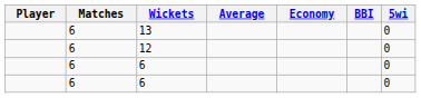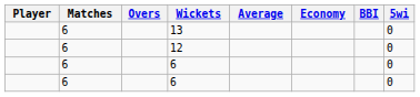+ column: Overs
